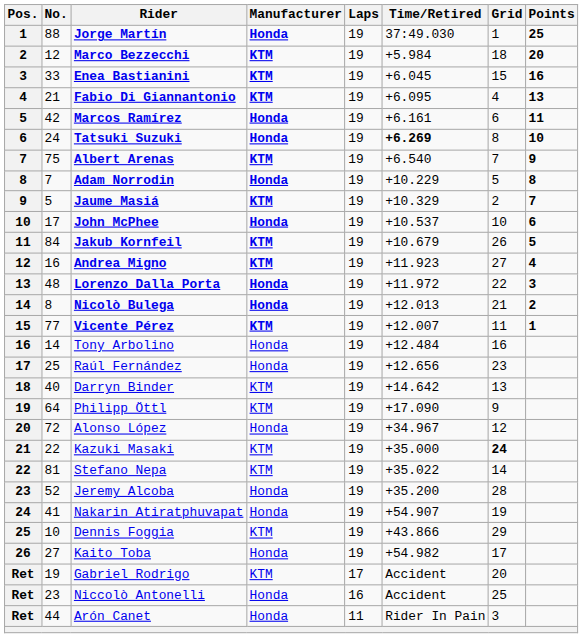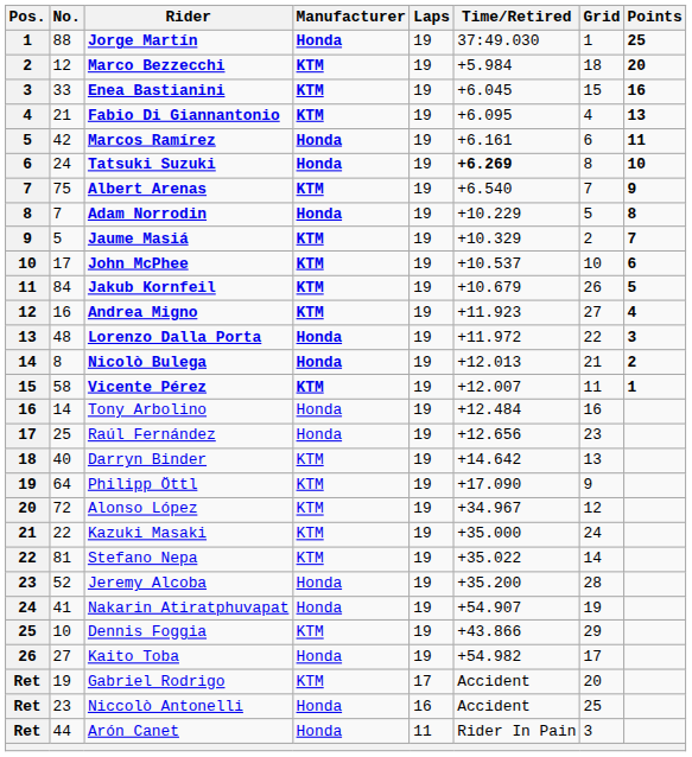John McPhee | Manufacturer: Honda -> KTM
Vicente Pérez | No.: 77 -> 58
Alonso López | Manufacturer: Honda -> KTM
Kazuki Masaki | Grid: bold -> normal
